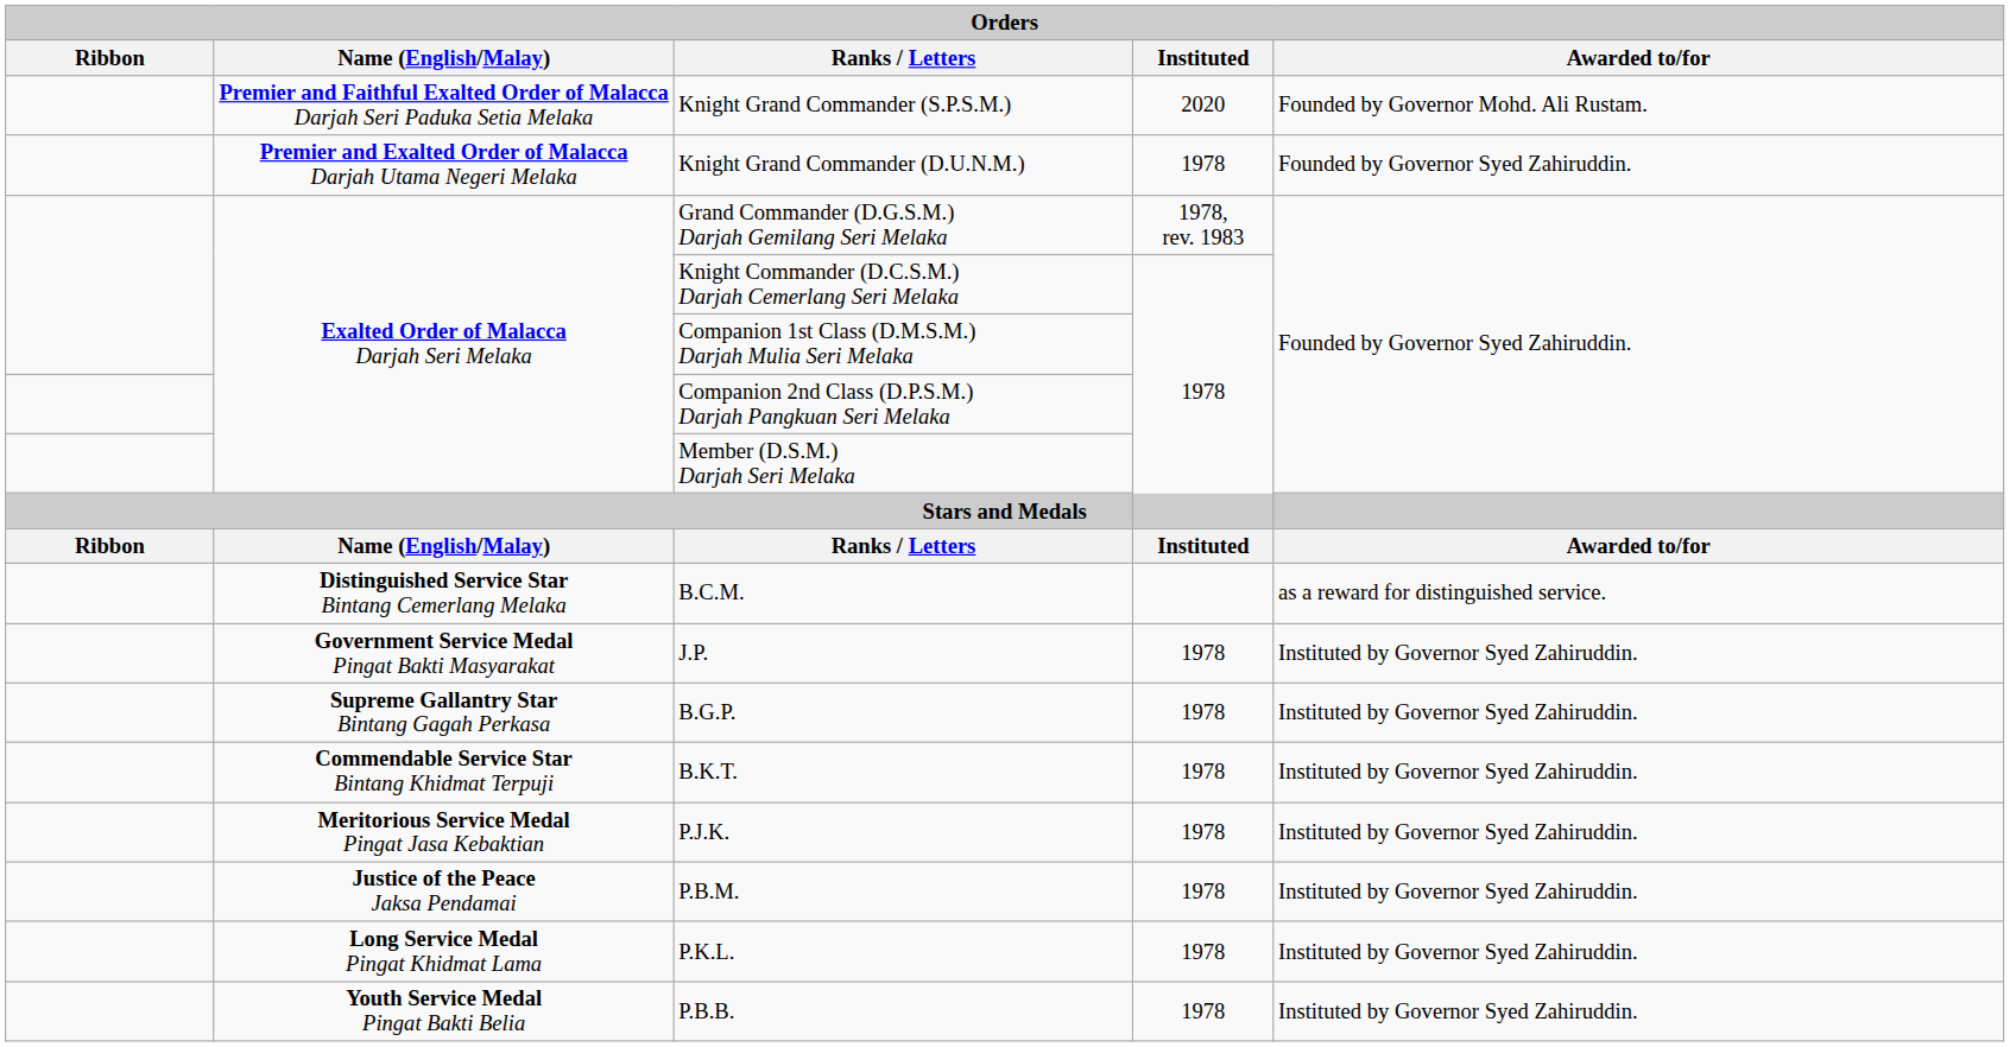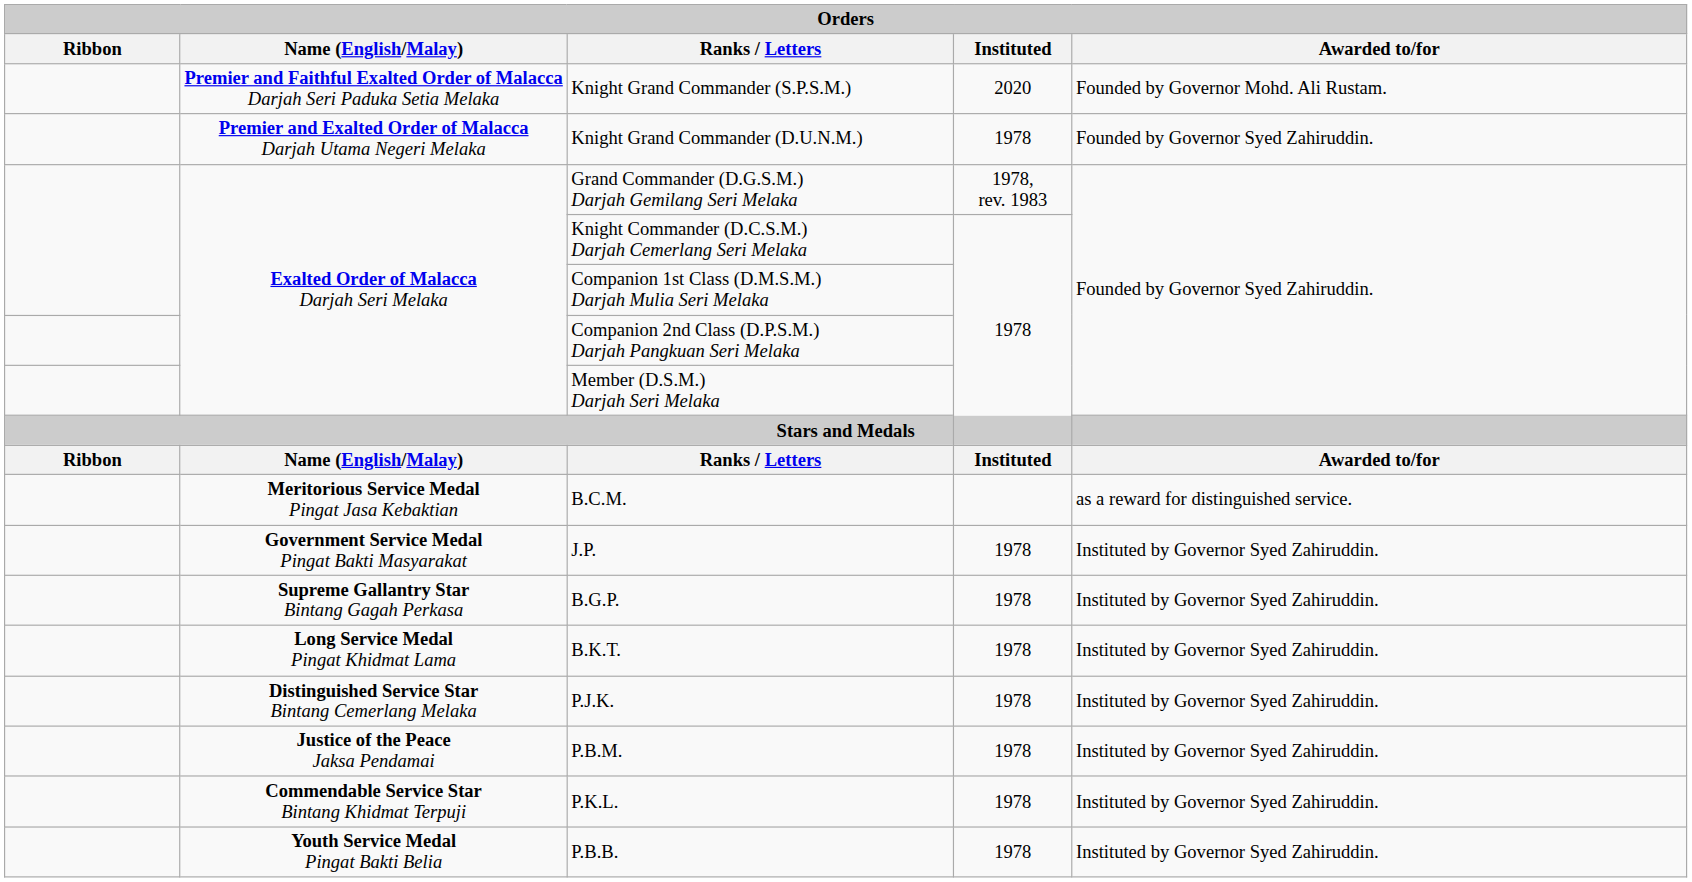B.C.M. | Name (English/Malay): Distinguished Service Star Bintang Cemerlang Melaka -> Meritorious Service Medal Pingat Jasa Kebaktian
B.K.T. | Name (English/Malay): Commendable Service Star Bintang Khidmat Terpuji -> Long Service Medal Pingat Khidmat Lama
P.J.K. | Name (English/Malay): Meritorious Service Medal Pingat Jasa Kebaktian -> Distinguished Service Star Bintang Cemerlang Melaka
P.K.L. | Name (English/Malay): Long Service Medal Pingat Khidmat Lama -> Commendable Service Star Bintang Khidmat Terpuji
